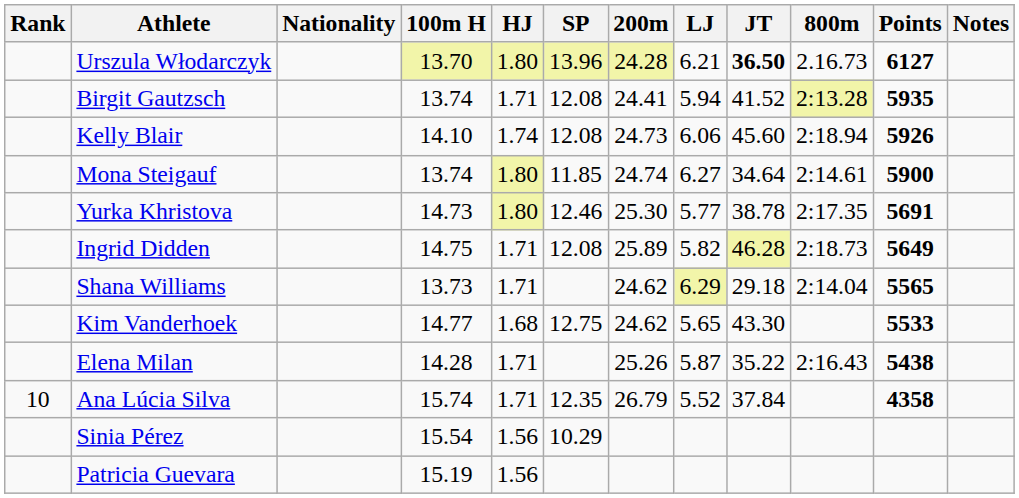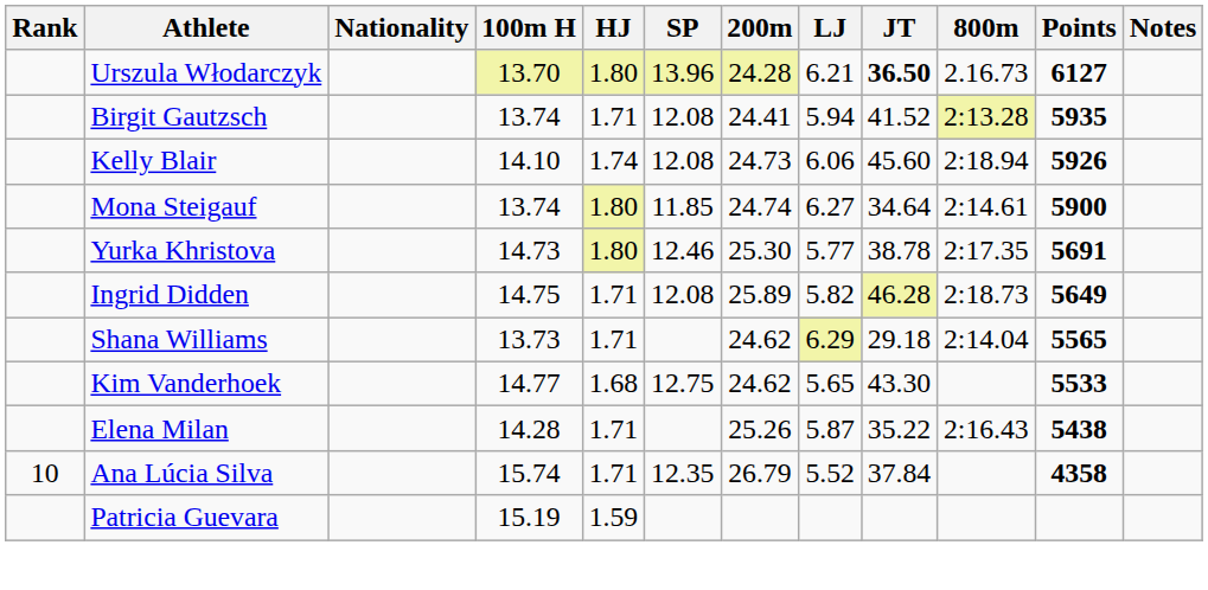- row: Sinia Pérez | 15.54 | 1.56 | 10.29
Patricia Guevara | HJ: 1.56 -> 1.59
